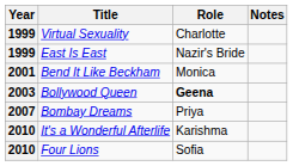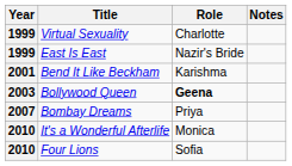Bend It Like Beckham | Role: Monica -> Karishma
It's a Wonderful Afterlife | Role: Karishma -> Monica
